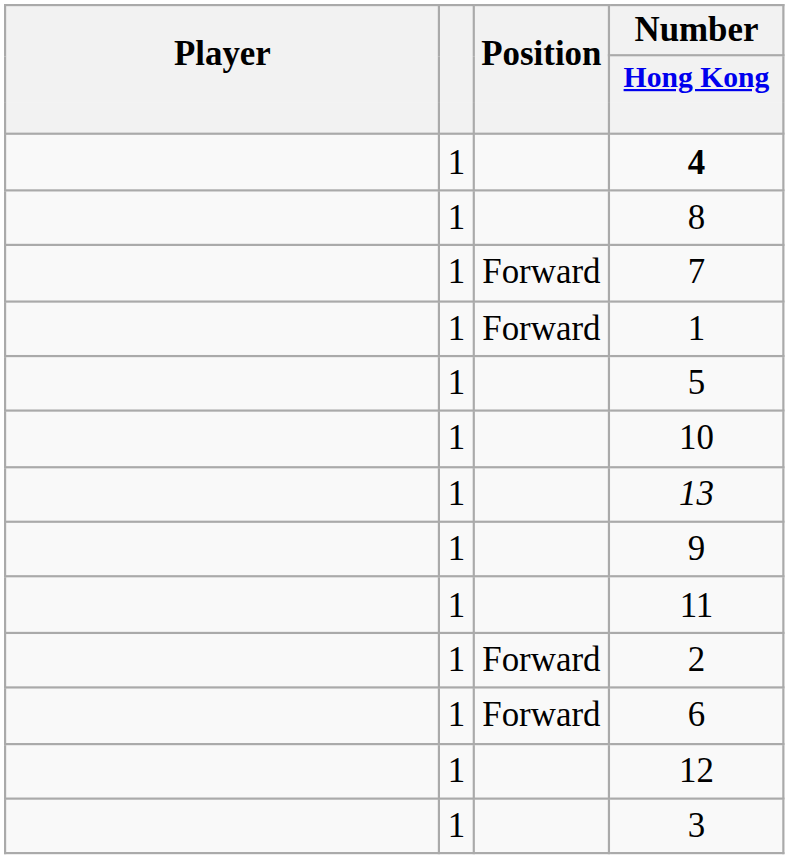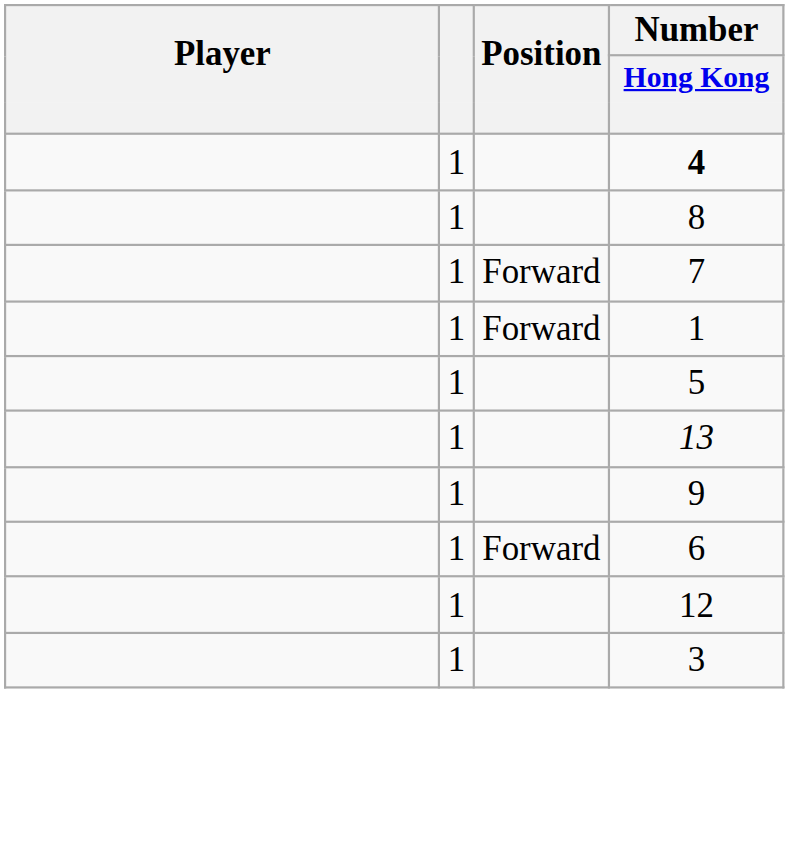- row: 1 | 10
- row: 1 | 11
- row: 1 | Forward | 2
